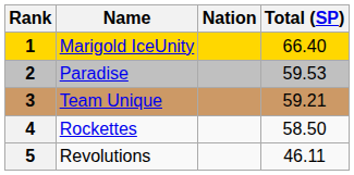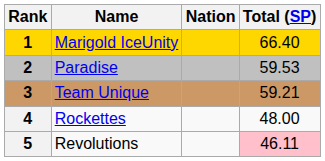Rockettes | Total (SP): 58.50 -> 48.00
Revolutions | Total (SP): no background -> pink background
